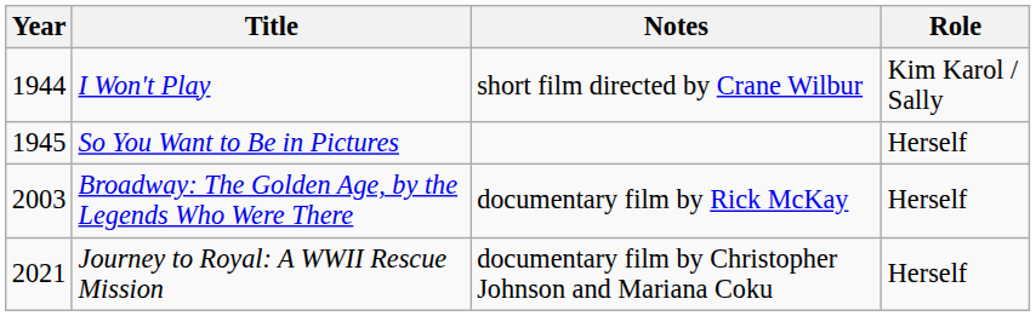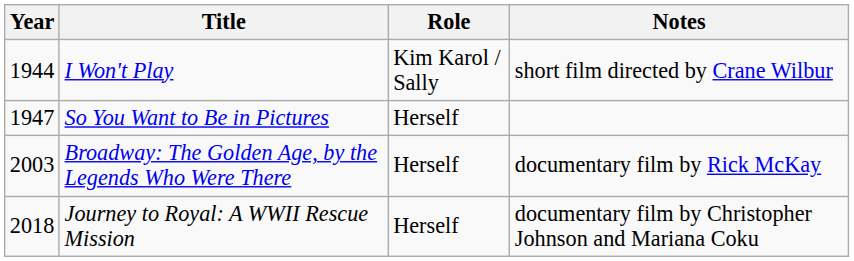columns swapped: Role <-> Notes
So You Want to Be in Pictures | Year: 1945 -> 1947
Journey to Royal: A WWII Rescue Mission | Year: 2021 -> 2018
